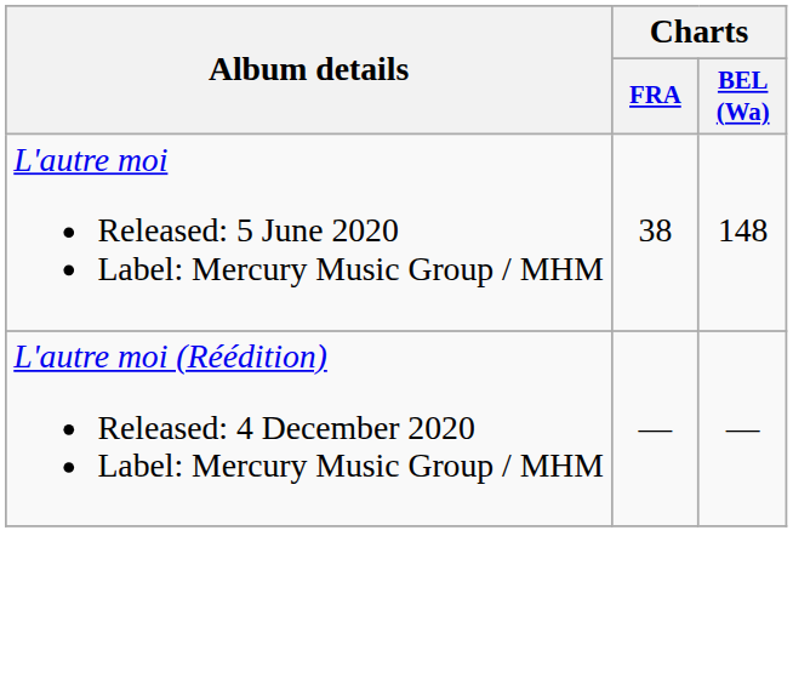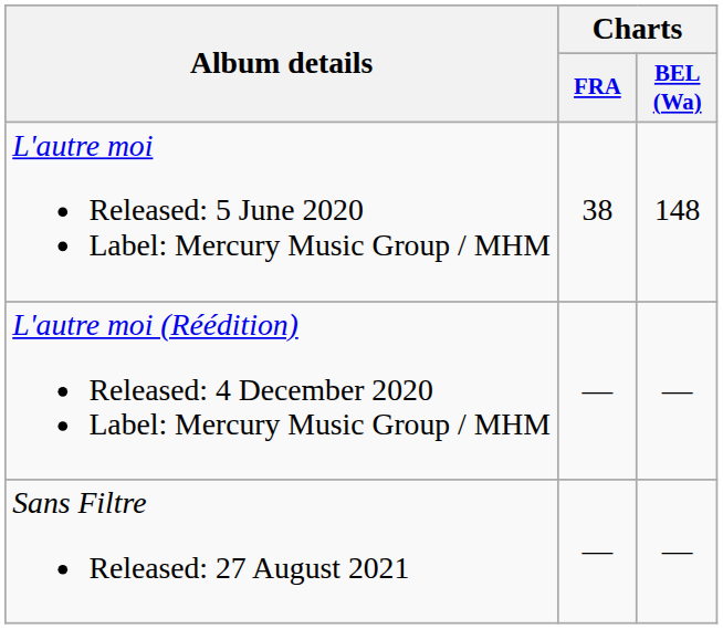+ row: Sans Filtre Released: 27 August 2021 | — | —
